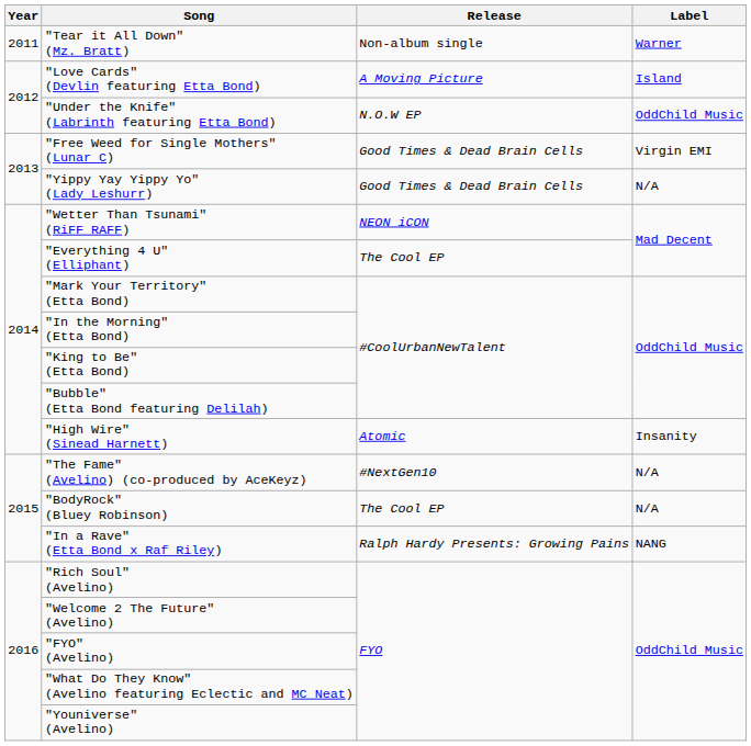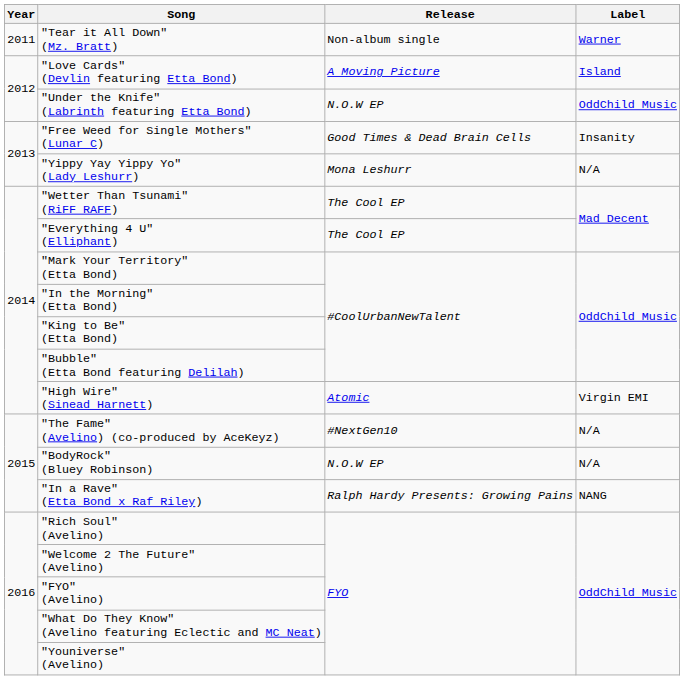"Free Weed for Single Mothers" (Lunar C) | Label: Virgin EMI -> Insanity
"Yippy Yay Yippy Yo" (Lady Leshurr) | Release: Good Times & Dead Brain Cells -> Mona Leshurr
"Wetter Than Tsunami" (RiFF RAFF) | Release: NEON iCON -> The Cool EP
"High Wire" (Sinead Harnett) | Label: Insanity -> Virgin EMI
"BodyRock" (Bluey Robinson) | Release: The Cool EP -> N.O.W EP
